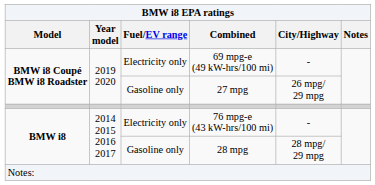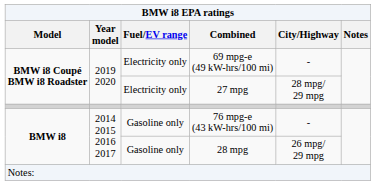27 mpg | Fuel/EV range: Gasoline only -> Electricity only
27 mpg | City/Highway: 26 mpg/ 29 mpg -> 28 mpg/ 29 mpg
76 mpg-e (43 kW-hrs/100 mi) | Fuel/EV range: Electricity only -> Gasoline only
28 mpg | City/Highway: 28 mpg/ 29 mpg -> 26 mpg/ 29 mpg
